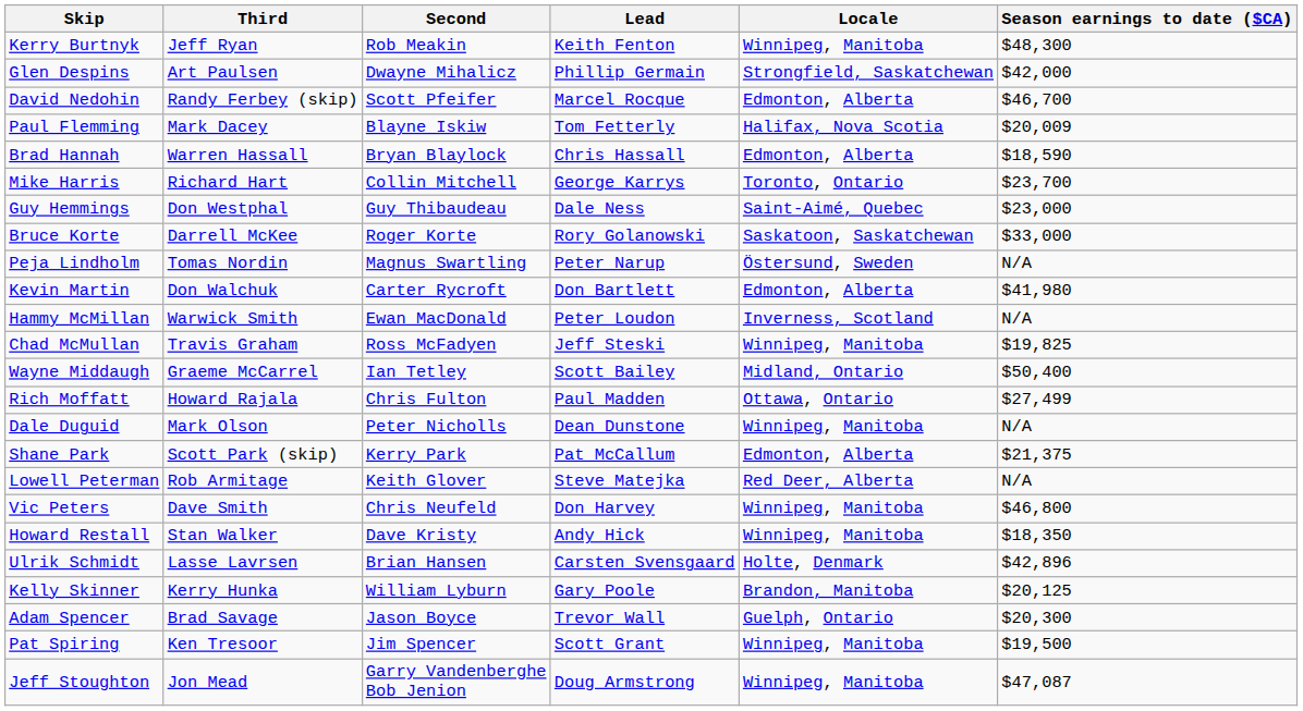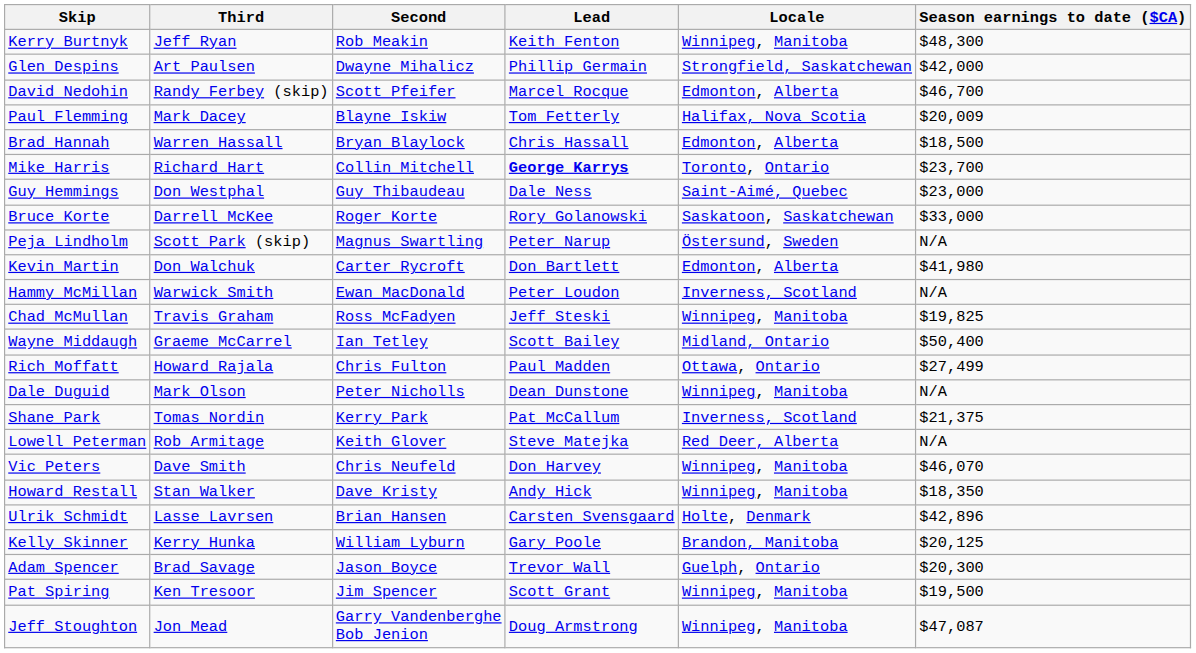Brad Hannah | Season earnings to date ($CA): $18,590 -> $18,500
Mike Harris | Lead: normal -> bold
Peja Lindholm | Third: Tomas Nordin -> Scott Park (skip)
Shane Park | Third: Scott Park (skip) -> Tomas Nordin
Shane Park | Locale: Edmonton, Alberta -> Inverness, Scotland
Vic Peters | Season earnings to date ($CA): $46,800 -> $46,070
